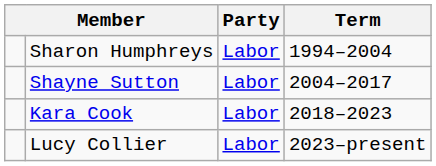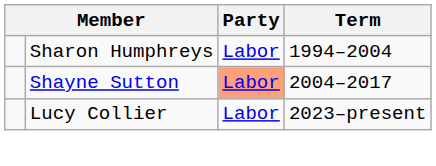Shayne Sutton | Party: no background -> lightsalmon background
- row: Kara Cook | Labor | 2018–2023
